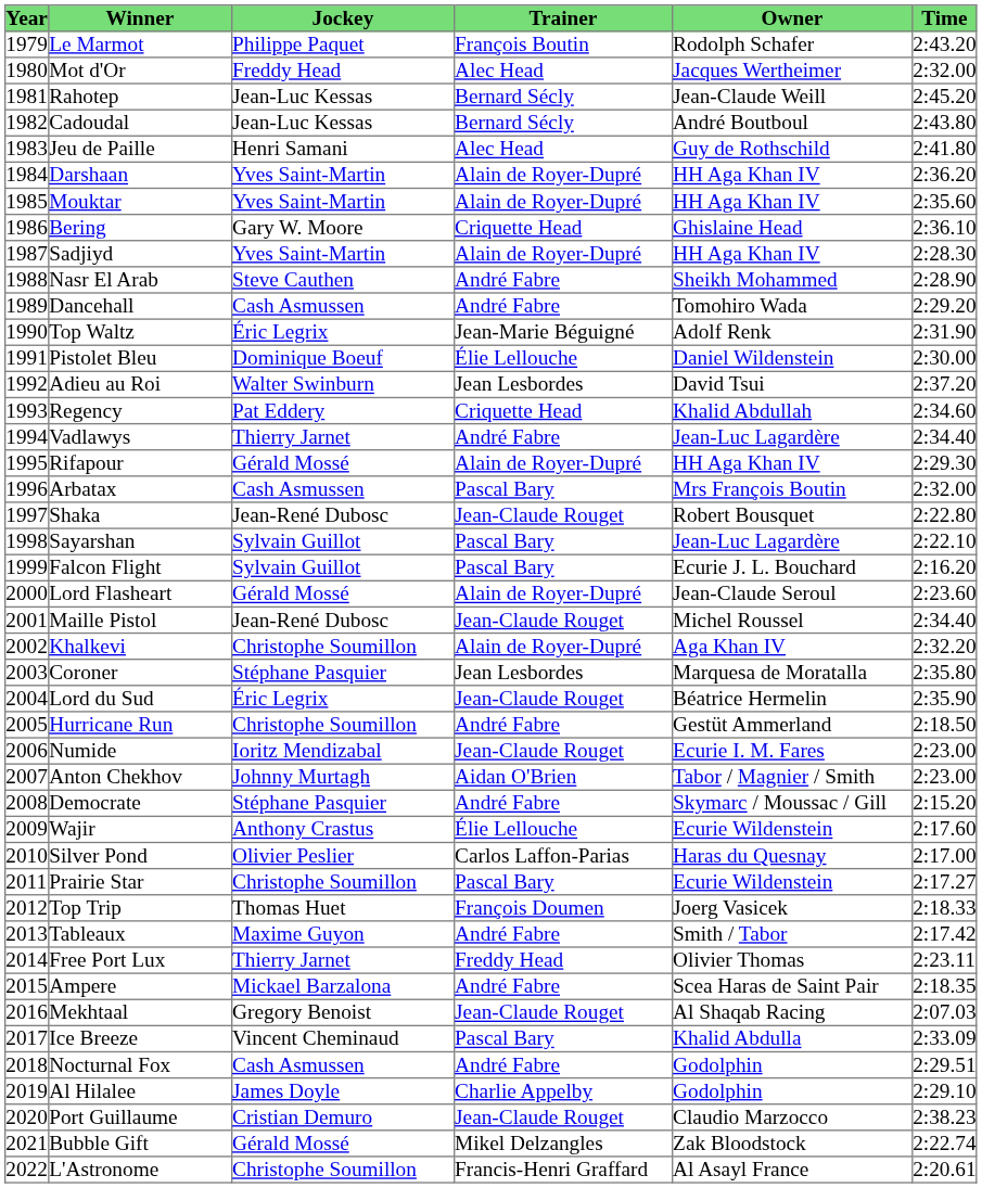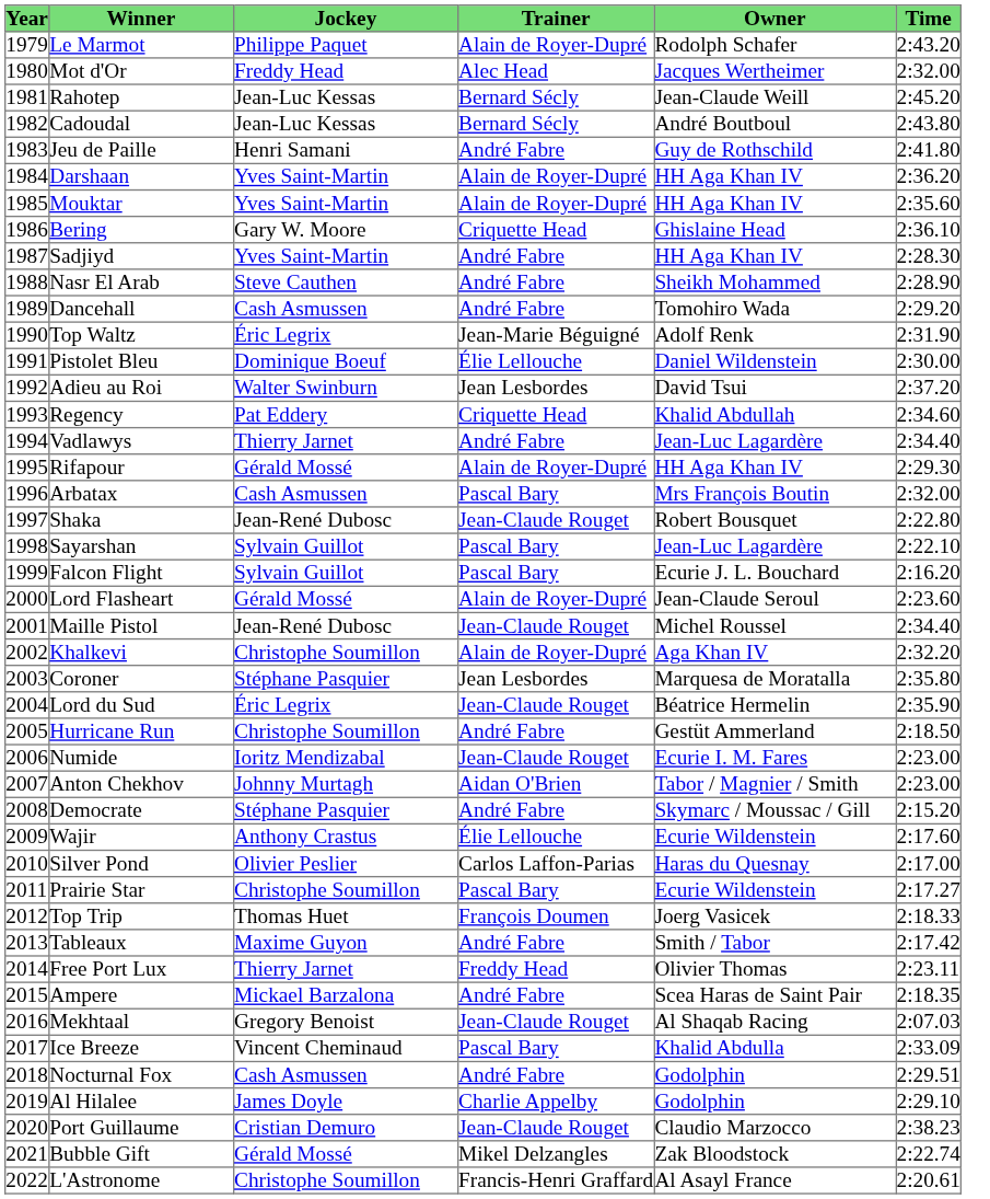Le Marmot | Trainer: François Boutin -> Alain de Royer-Dupré
Jeu de Paille | Trainer: Alec Head -> André Fabre
Sadjiyd | Trainer: Alain de Royer-Dupré -> André Fabre
